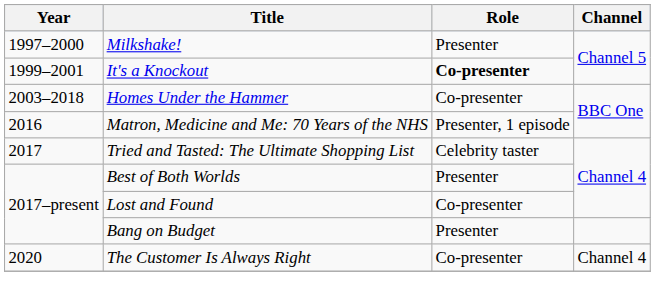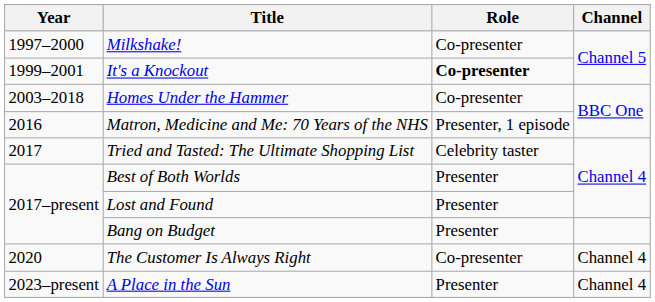Milkshake! | Role: Presenter -> Co-presenter
Lost and Found | Role: Co-presenter -> Presenter
+ row: 2023–present | A Place in the Sun | Presenter | Channel 4
